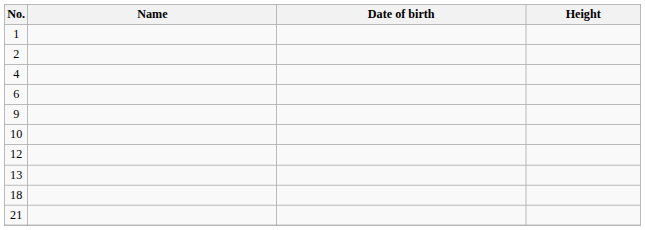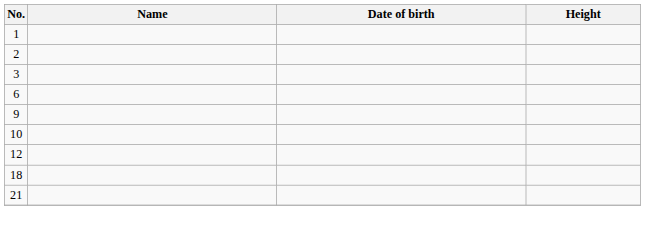+ row: 3
- row: 4
- row: 13
